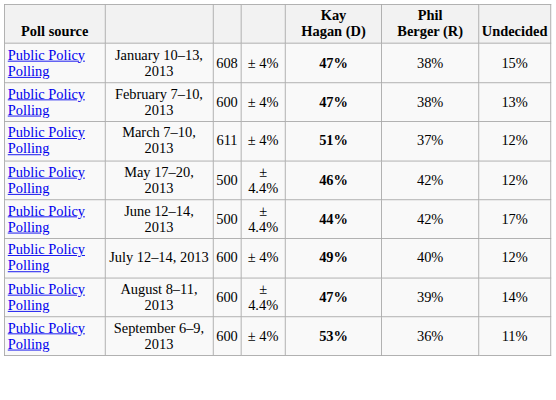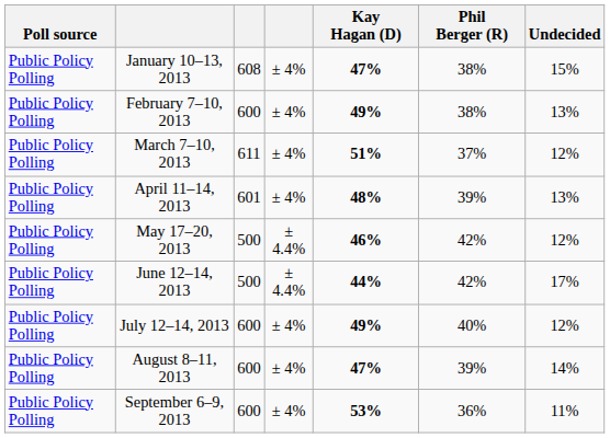February 7–10, 2013 | Kay Hagan (D): 47% -> 49%
+ row: Public Policy Polling | April 11–14, 2013 | 601 | ± 4% | 48% | 39% | 13%
August 8–11, 2013 | column 4: ± 4.4% -> ± 4%
